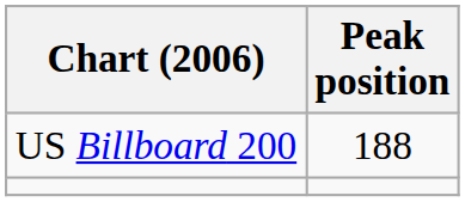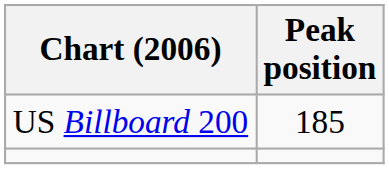US Billboard 200 | Peak position: 188 -> 185
